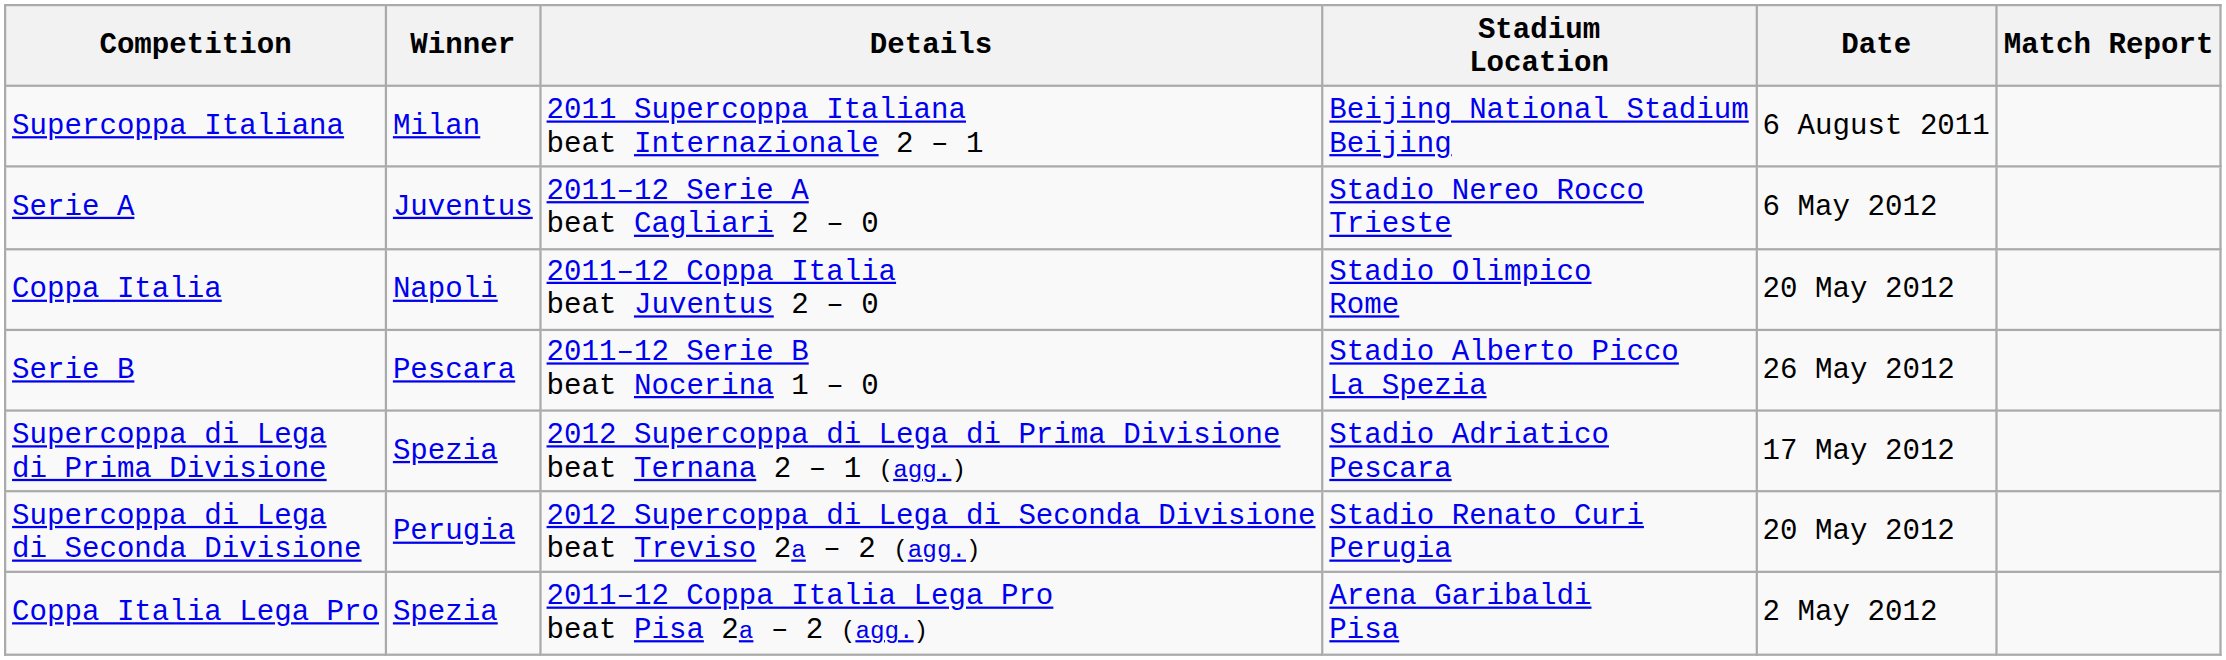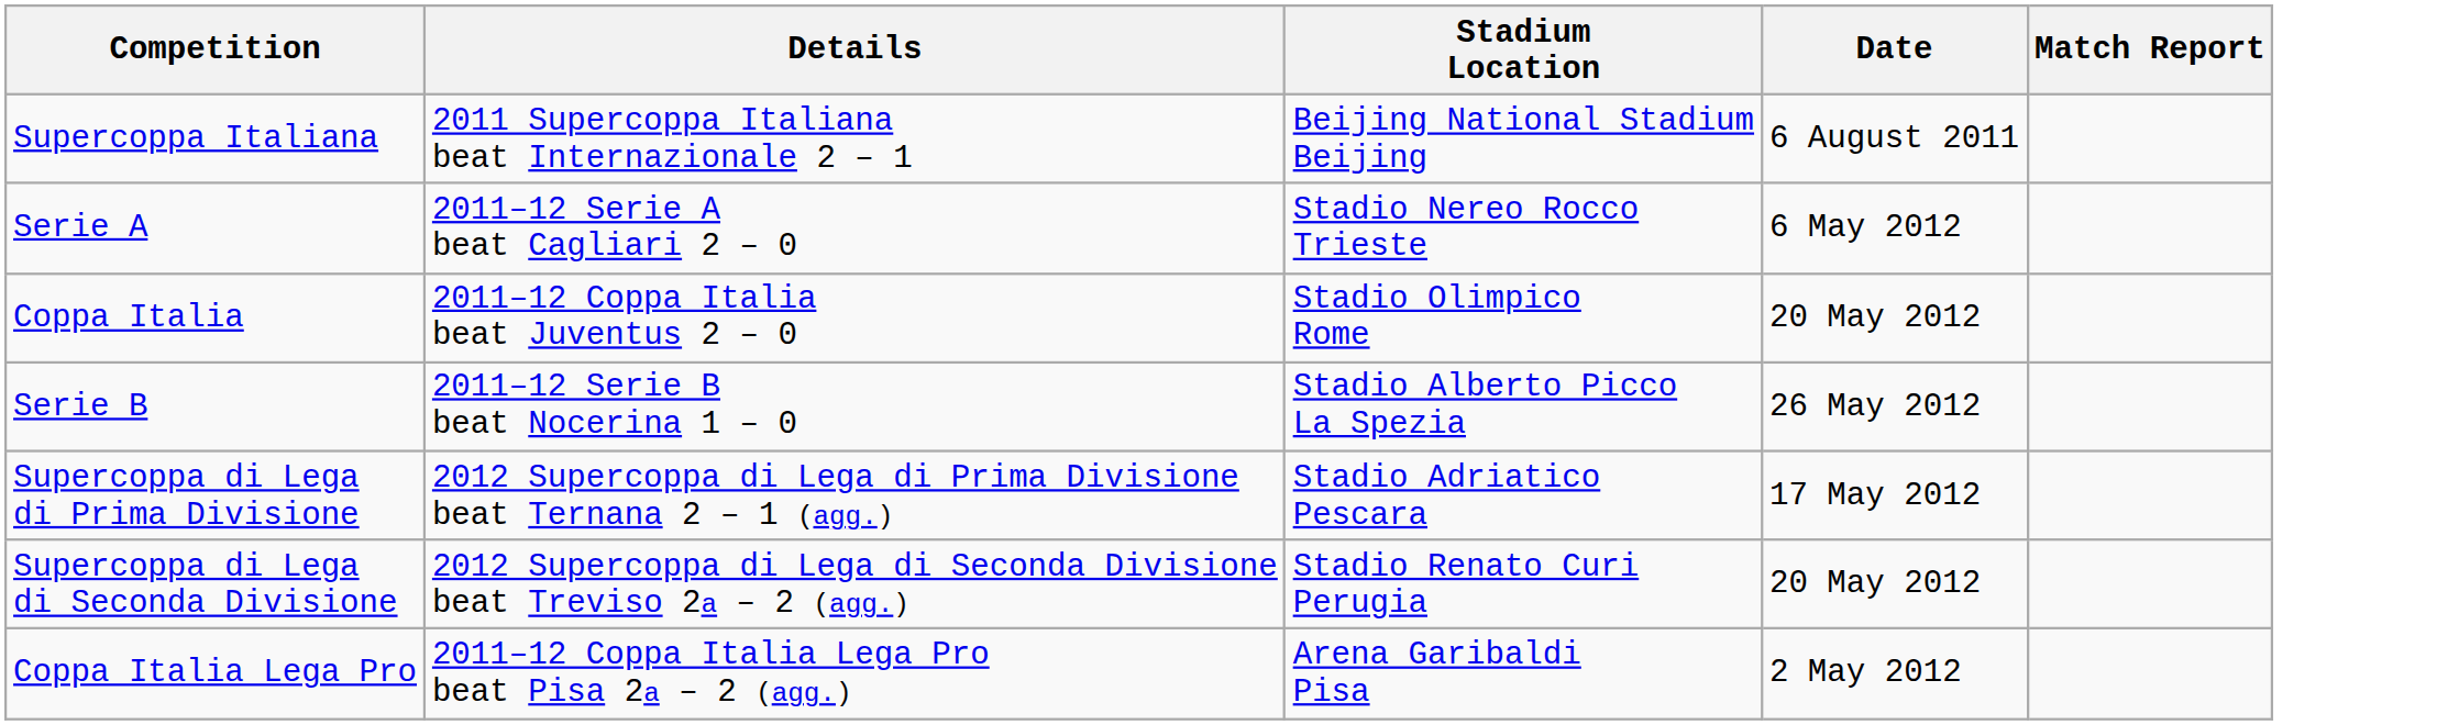- column: Winner | Milan | Juventus | Napoli | Pescara | Spezia | Perugia | Spezia
